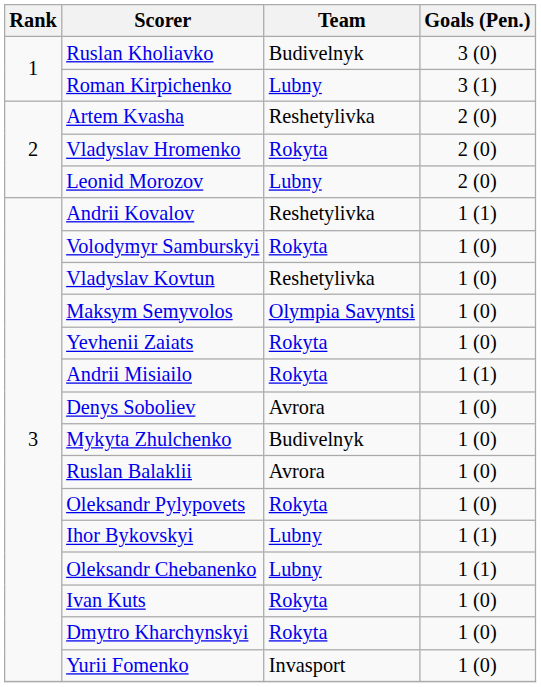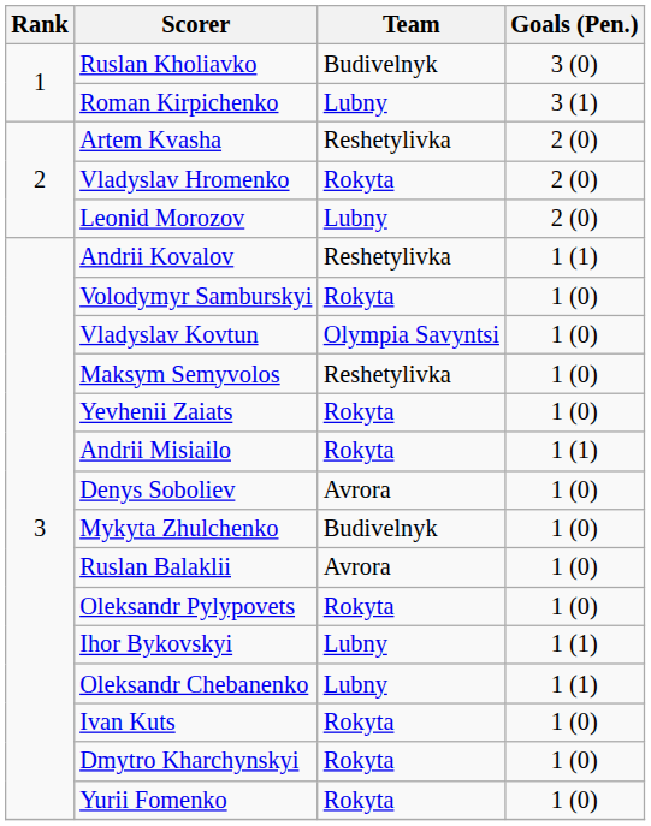Vladyslav Kovtun | Team: Reshetylivka -> Olympia Savyntsi
Maksym Semyvolos | Team: Olympia Savyntsi -> Reshetylivka
Yurii Fomenko | Team: Invasport -> Rokyta
